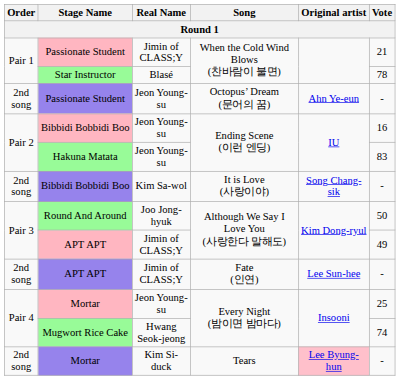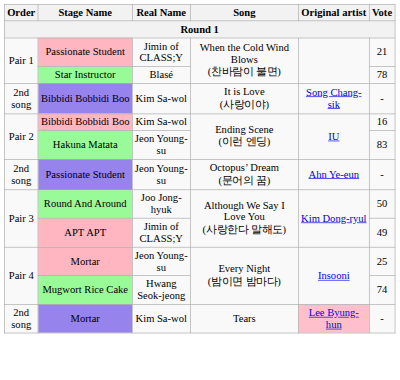rows swapped: Passionate Student / Octopus’ Dream (문어의 꿈) <-> Bibbidi Bobbidi Boo / It is Love (사랑이야)
Bibbidi Bobbidi Boo / Ending Scene (이런 엔딩) | Real Name: Jeon Young-su -> Kim Sa-wol
- row: 2nd song | APT APT | Jimin of CLASS;Y | Fate (인연) | Lee Sun-hee | -
Mortar / Tears | Real Name: Kim Si-duck -> Kim Sa-wol
